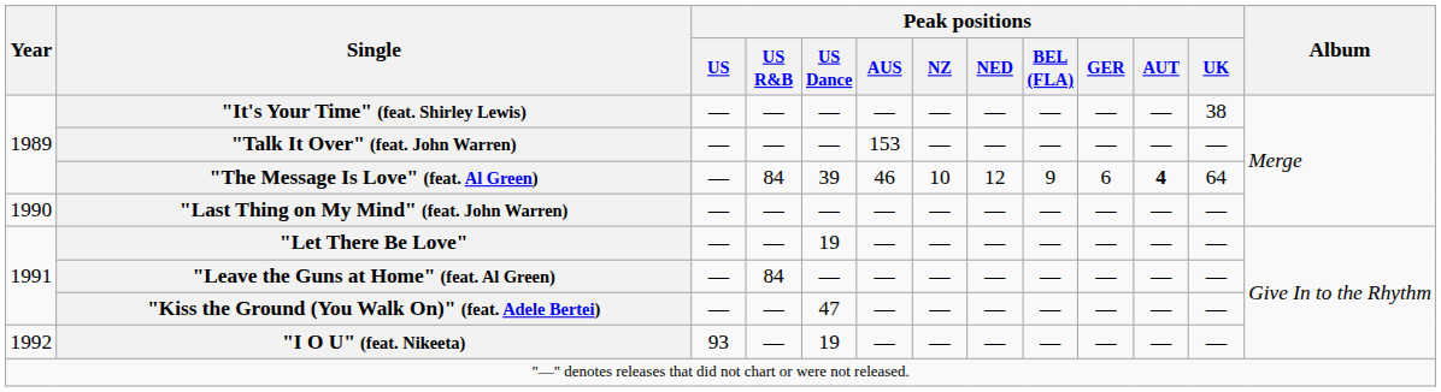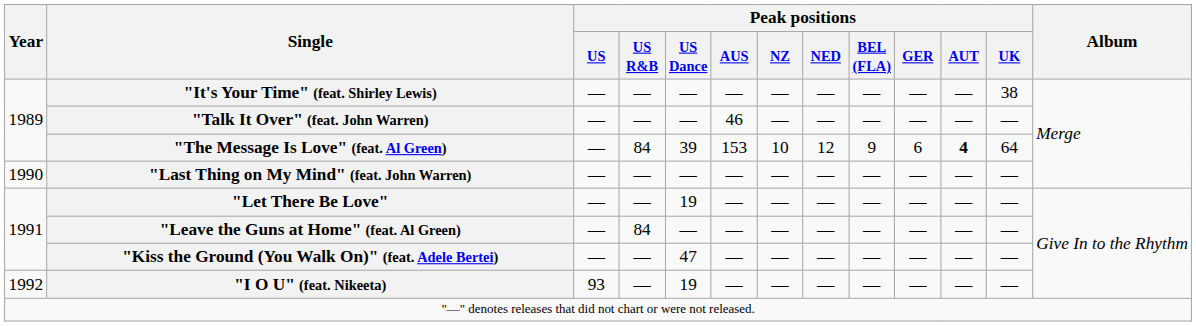"Talk It Over" (feat. John Warren) | Peak positions / AUS: 153 -> 46
"The Message Is Love" (feat. Al Green) | Peak positions / AUS: 46 -> 153
